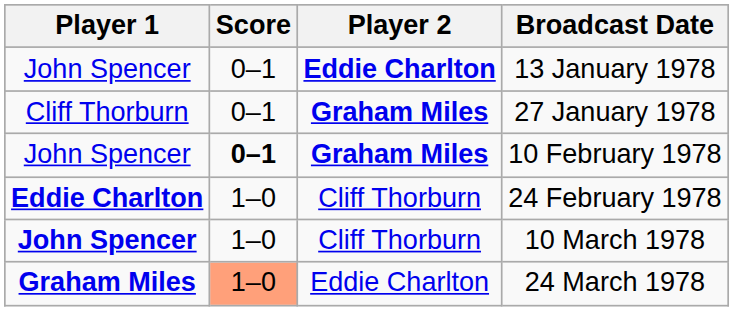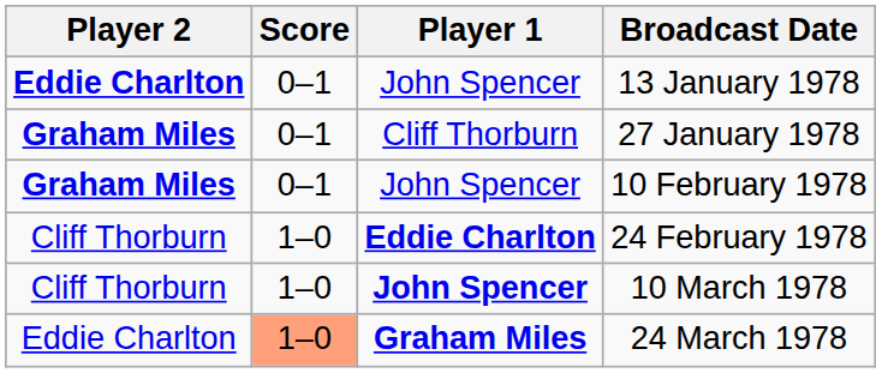columns swapped: Player 1 <-> Player 2
10 February 1978 | Score: bold -> normal
